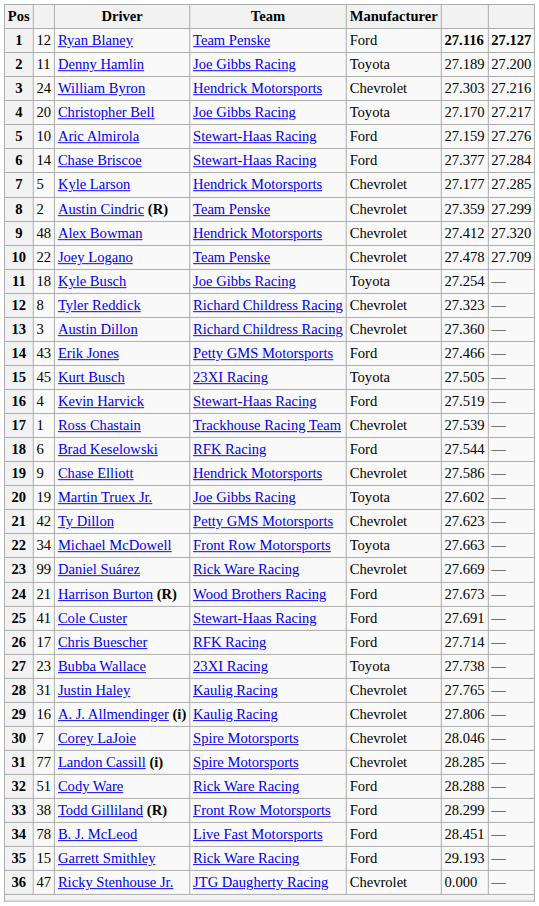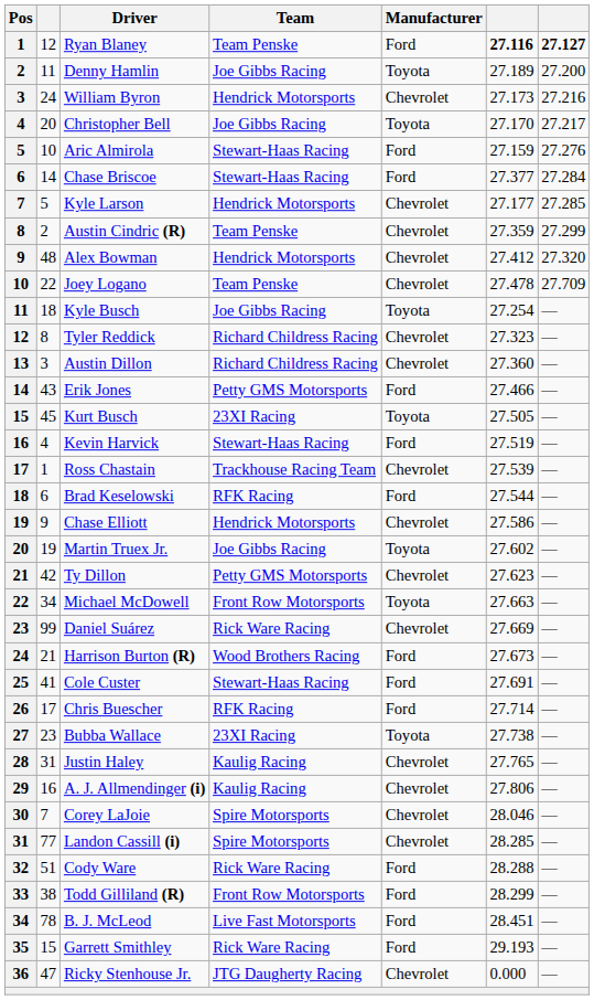William Byron | column 6: 27.303 -> 27.173
